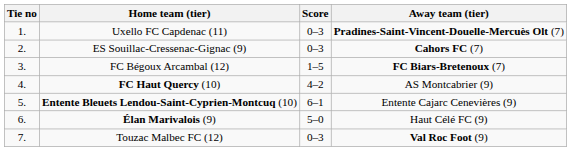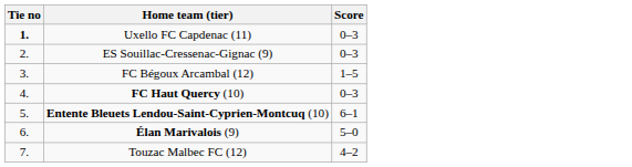- column: Away team (tier) | Pradines-Saint-Vincent-Douelle-Mercuès Olt (7) | Cahors FC (7) | FC Biars-Bretenoux (7) | AS Montcabrier (9) | Entente Cajarc Cenevières (9) | Haut Célé FC (9) | Val Roc Foot (9)
Uxello FC Capdenac (11) | Tie no: normal -> bold
FC Haut Quercy (10) | Score: 4–2 -> 0–3
Touzac Malbec FC (12) | Score: 0–3 -> 4–2
